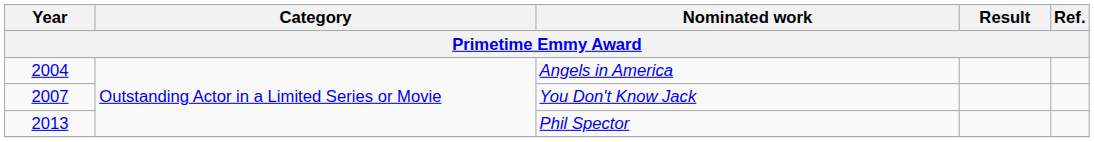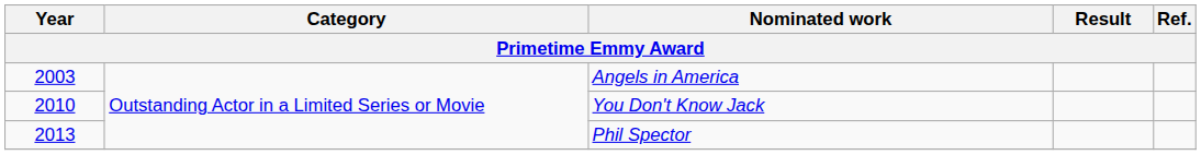Angels in America | Year: 2004 -> 2003
You Don't Know Jack | Year: 2007 -> 2010
